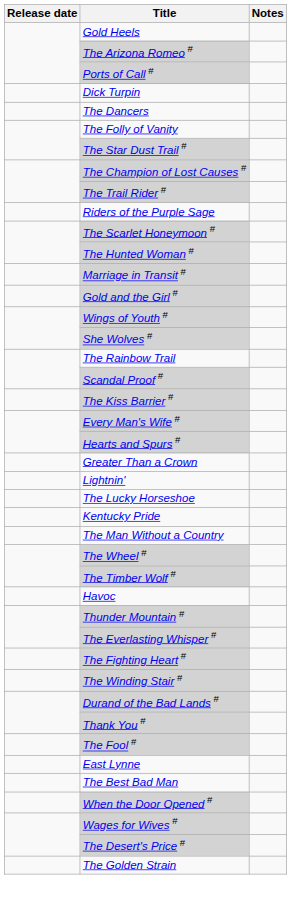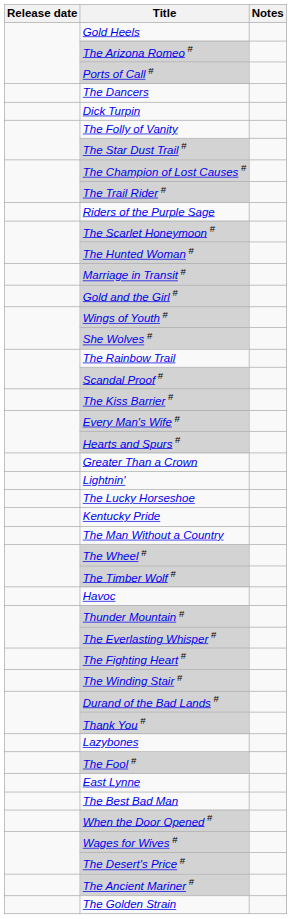rows swapped: The Dancers <-> Dick Turpin
+ row: Lazybones
+ row: The Ancient Mariner #
